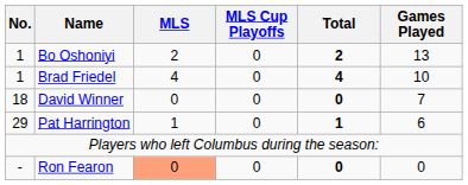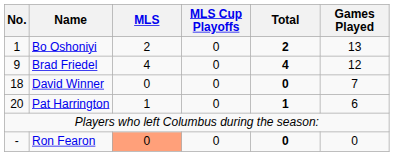Brad Friedel | No.: 1 -> 9
Brad Friedel | Games Played: 10 -> 12
Pat Harrington | No.: 29 -> 20
